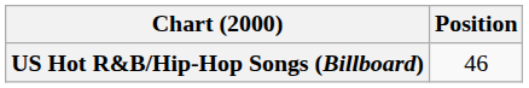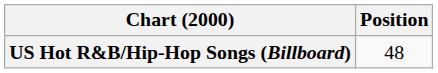US Hot R&B/Hip-Hop Songs (Billboard) | Position: 46 -> 48
